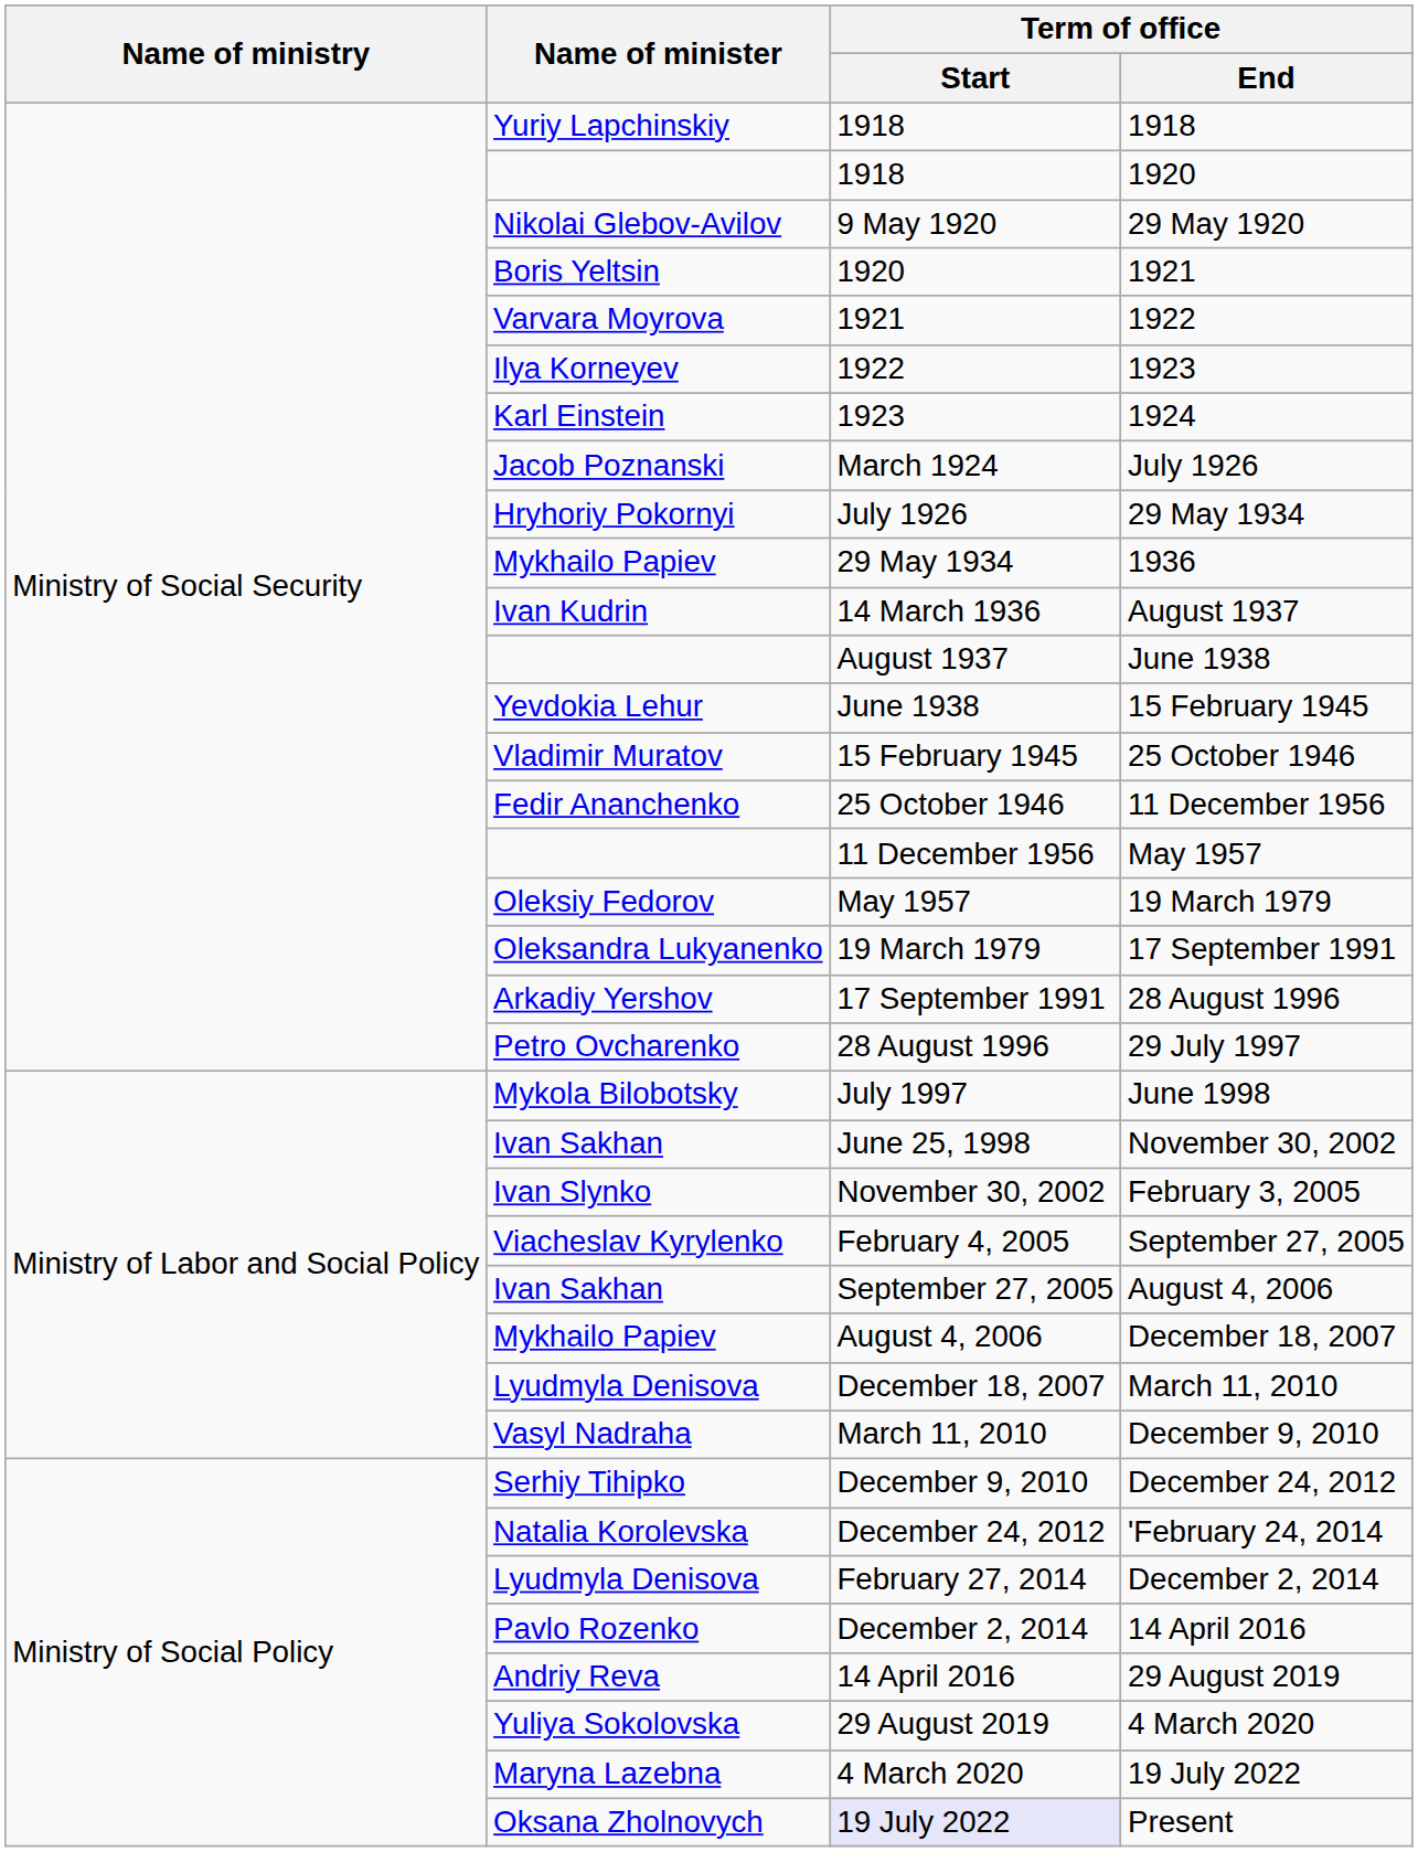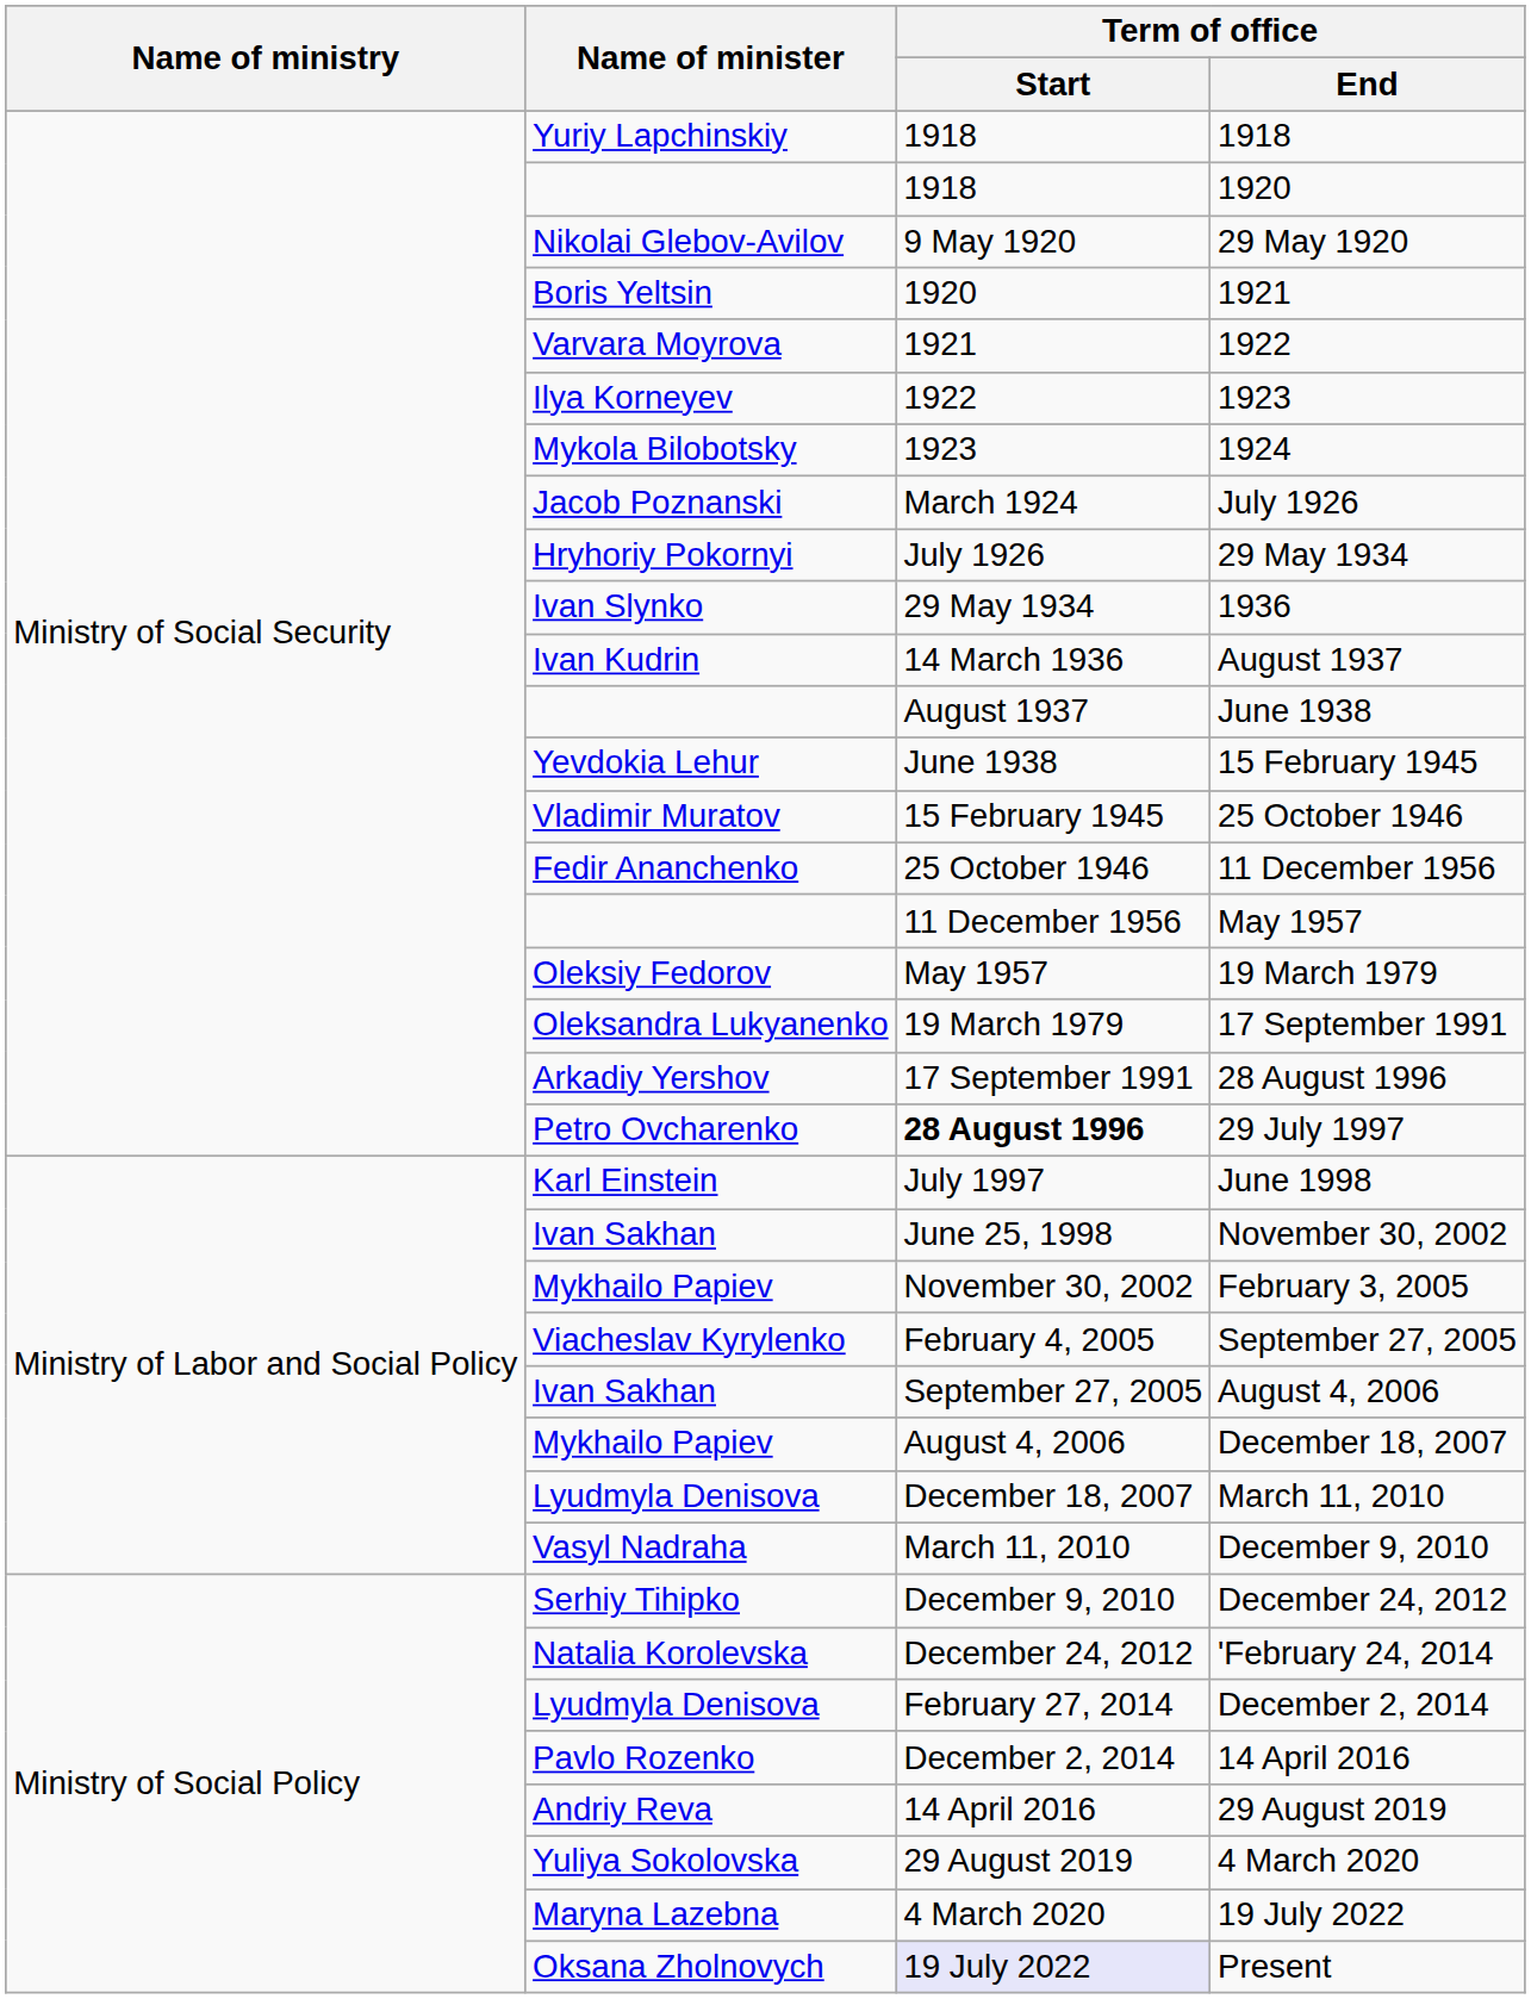1924 | Name of minister: Karl Einstein -> Mykola Bilobotsky
1936 | Name of minister: Mykhailo Papiev -> Ivan Slynko
29 July 1997 | Term of office / Start: normal -> bold
June 1998 | Name of minister: Mykola Bilobotsky -> Karl Einstein
February 3, 2005 | Name of minister: Ivan Slynko -> Mykhailo Papiev
